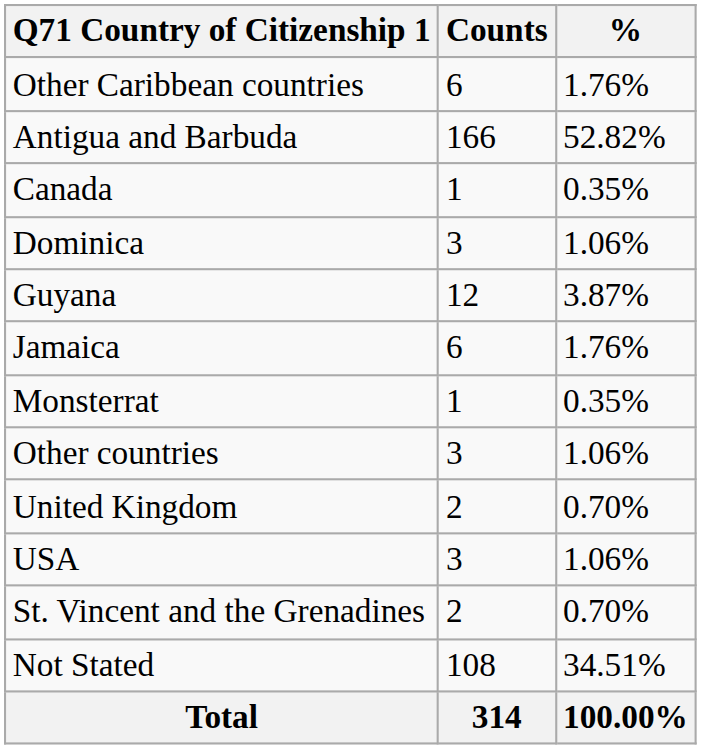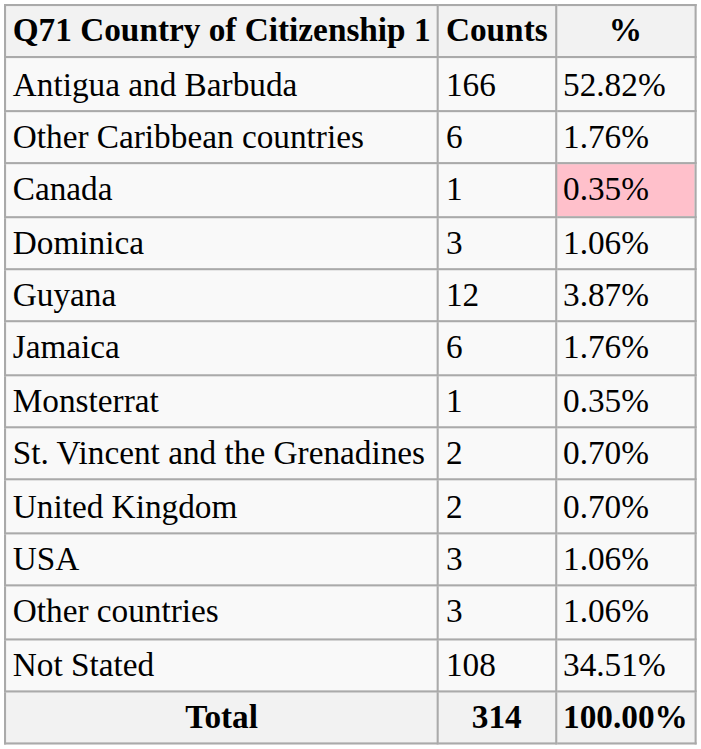rows swapped: Antigua and Barbuda <-> Other Caribbean countries
Canada | %: no background -> pink background
rows swapped: St. Vincent and the Grenadines <-> Other countries
